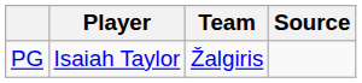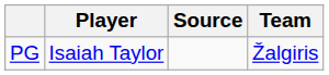columns swapped: Team <-> Source
